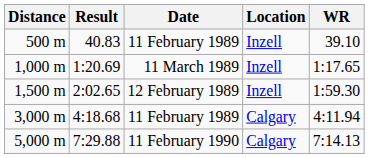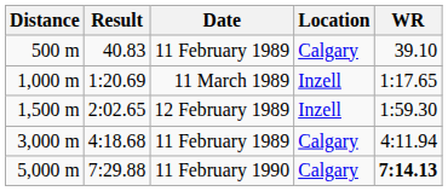500 m | Location: Inzell -> Calgary
5,000 m | WR: normal -> bold
